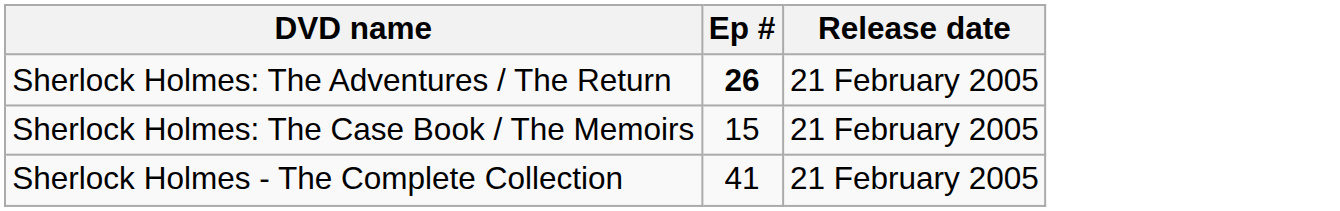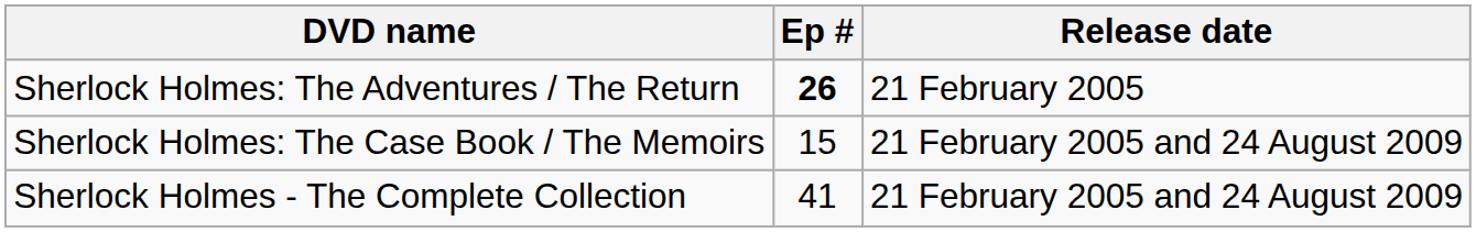Sherlock Holmes: The Case Book / The Memoirs | Release date: 21 February 2005 -> 21 February 2005 and 24 August 2009
Sherlock Holmes - The Complete Collection | Release date: 21 February 2005 -> 21 February 2005 and 24 August 2009
